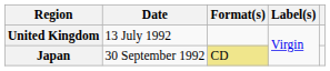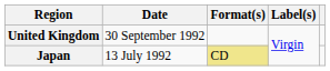United Kingdom | Date: 13 July 1992 -> 30 September 1992
Japan | Date: 30 September 1992 -> 13 July 1992
